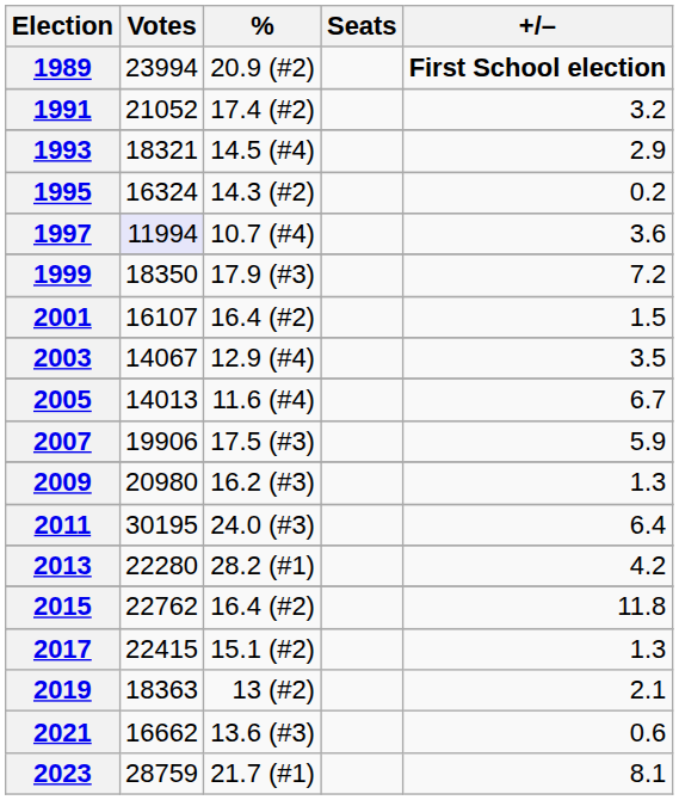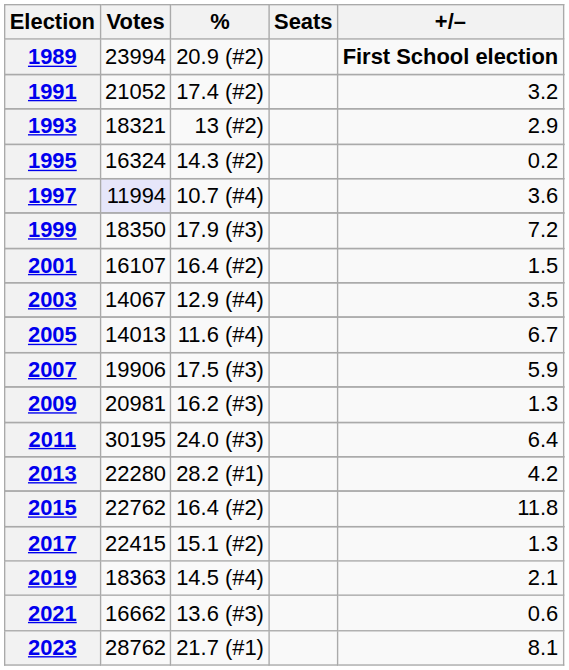1993 | %: 14.5 (#4) -> 13 (#2)
2009 | Votes: 20980 -> 20981
2019 | %: 13 (#2) -> 14.5 (#4)
2023 | Votes: 28759 -> 28762
